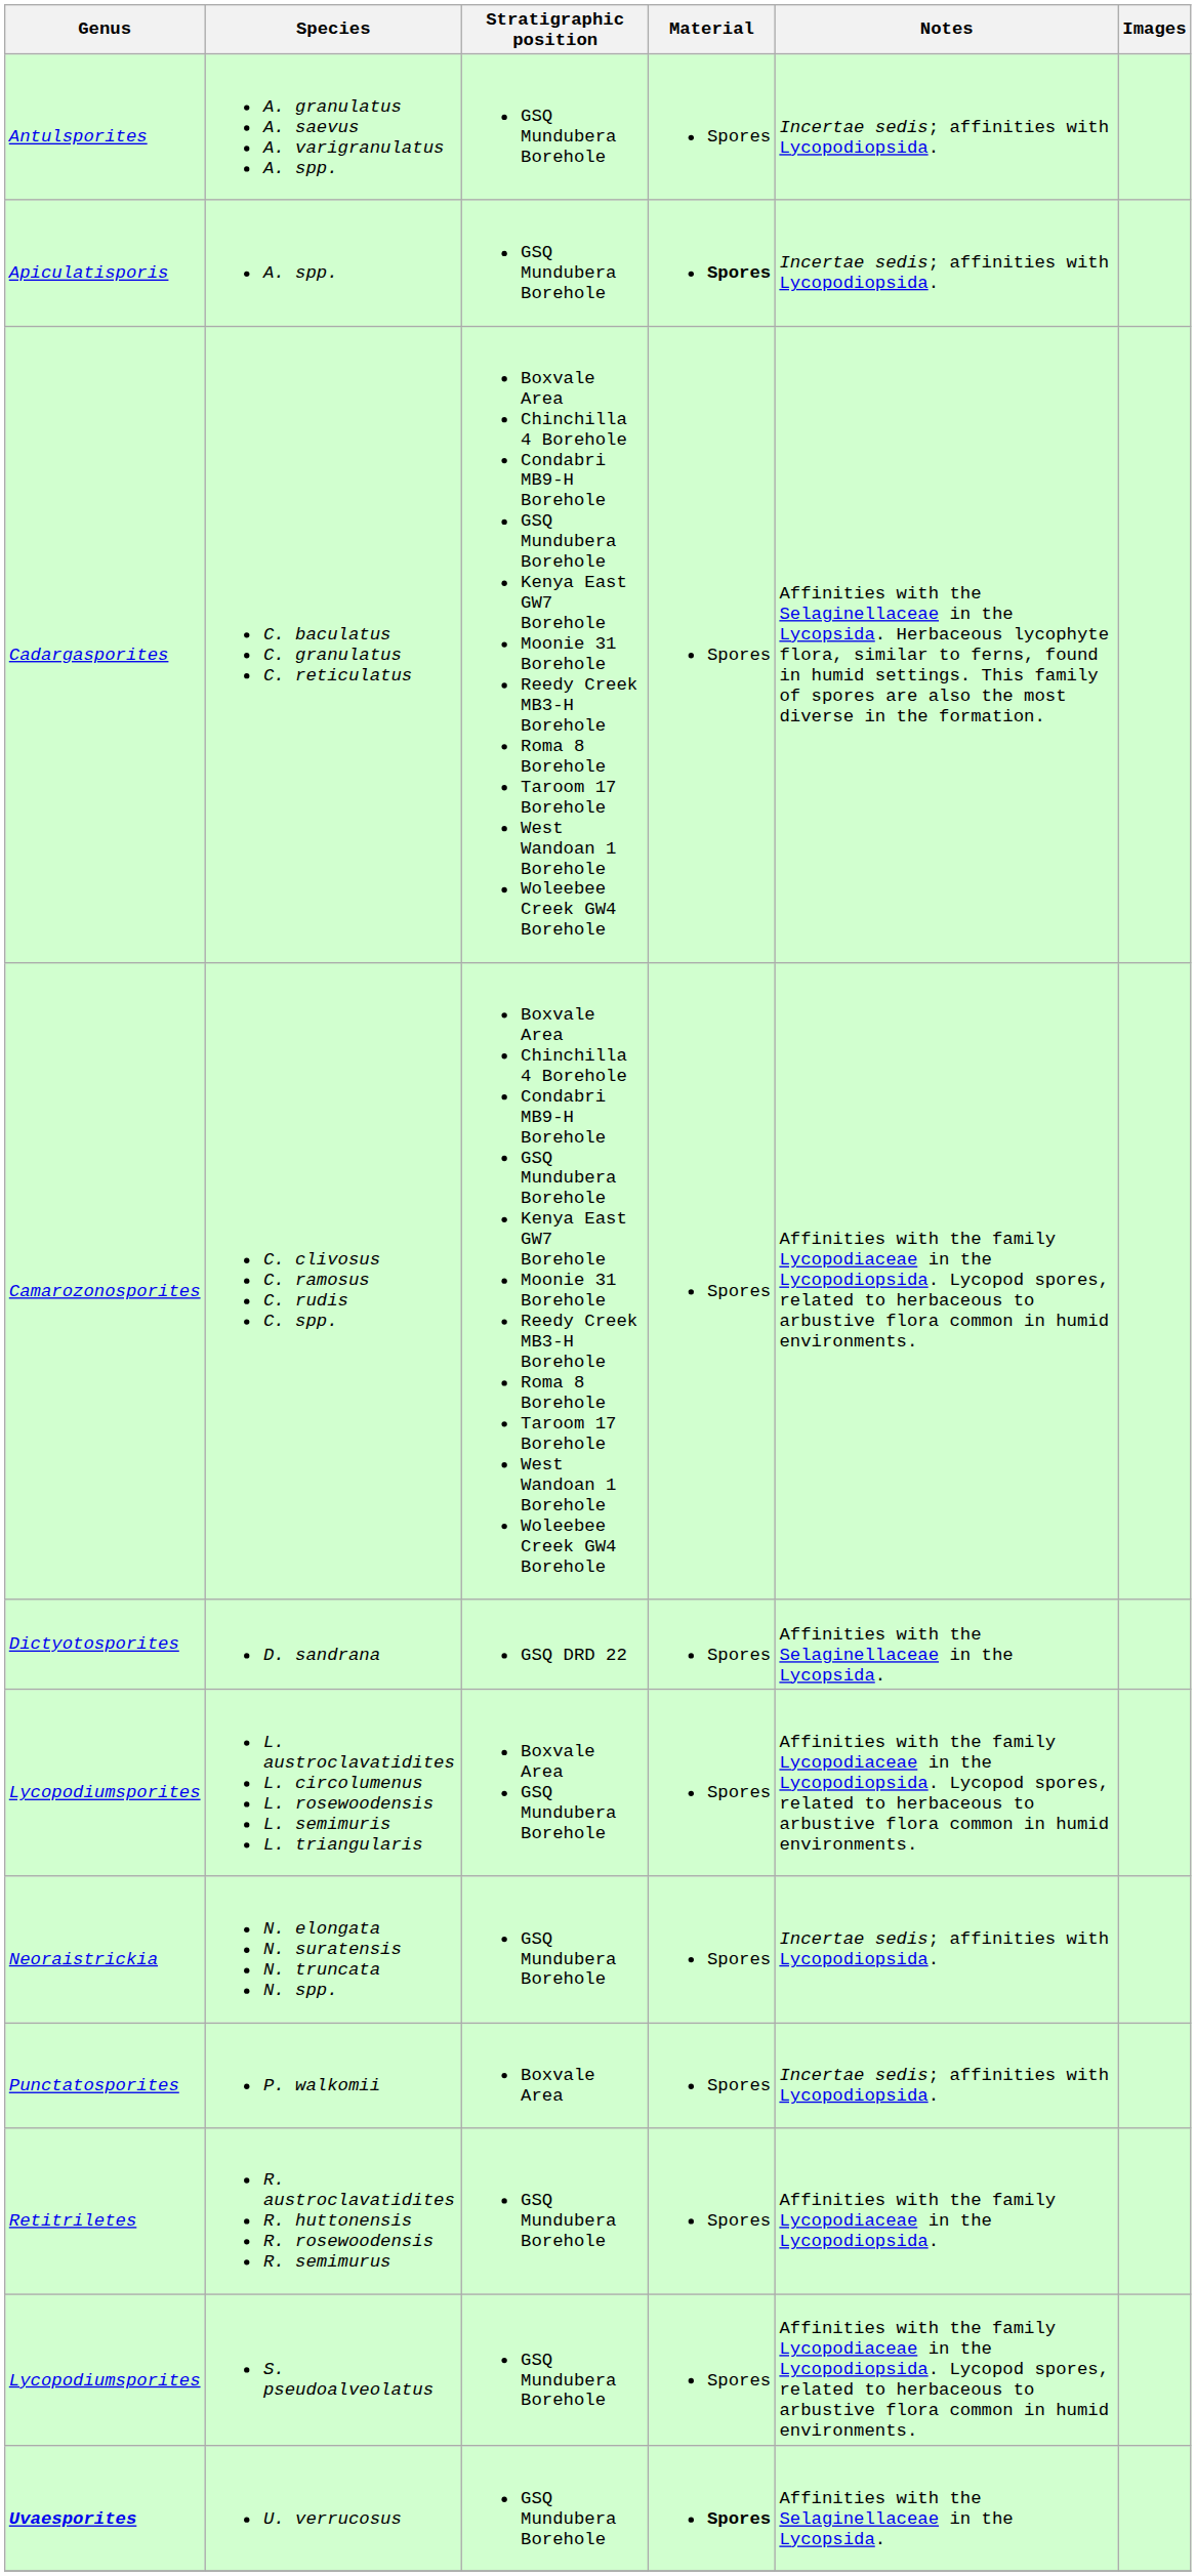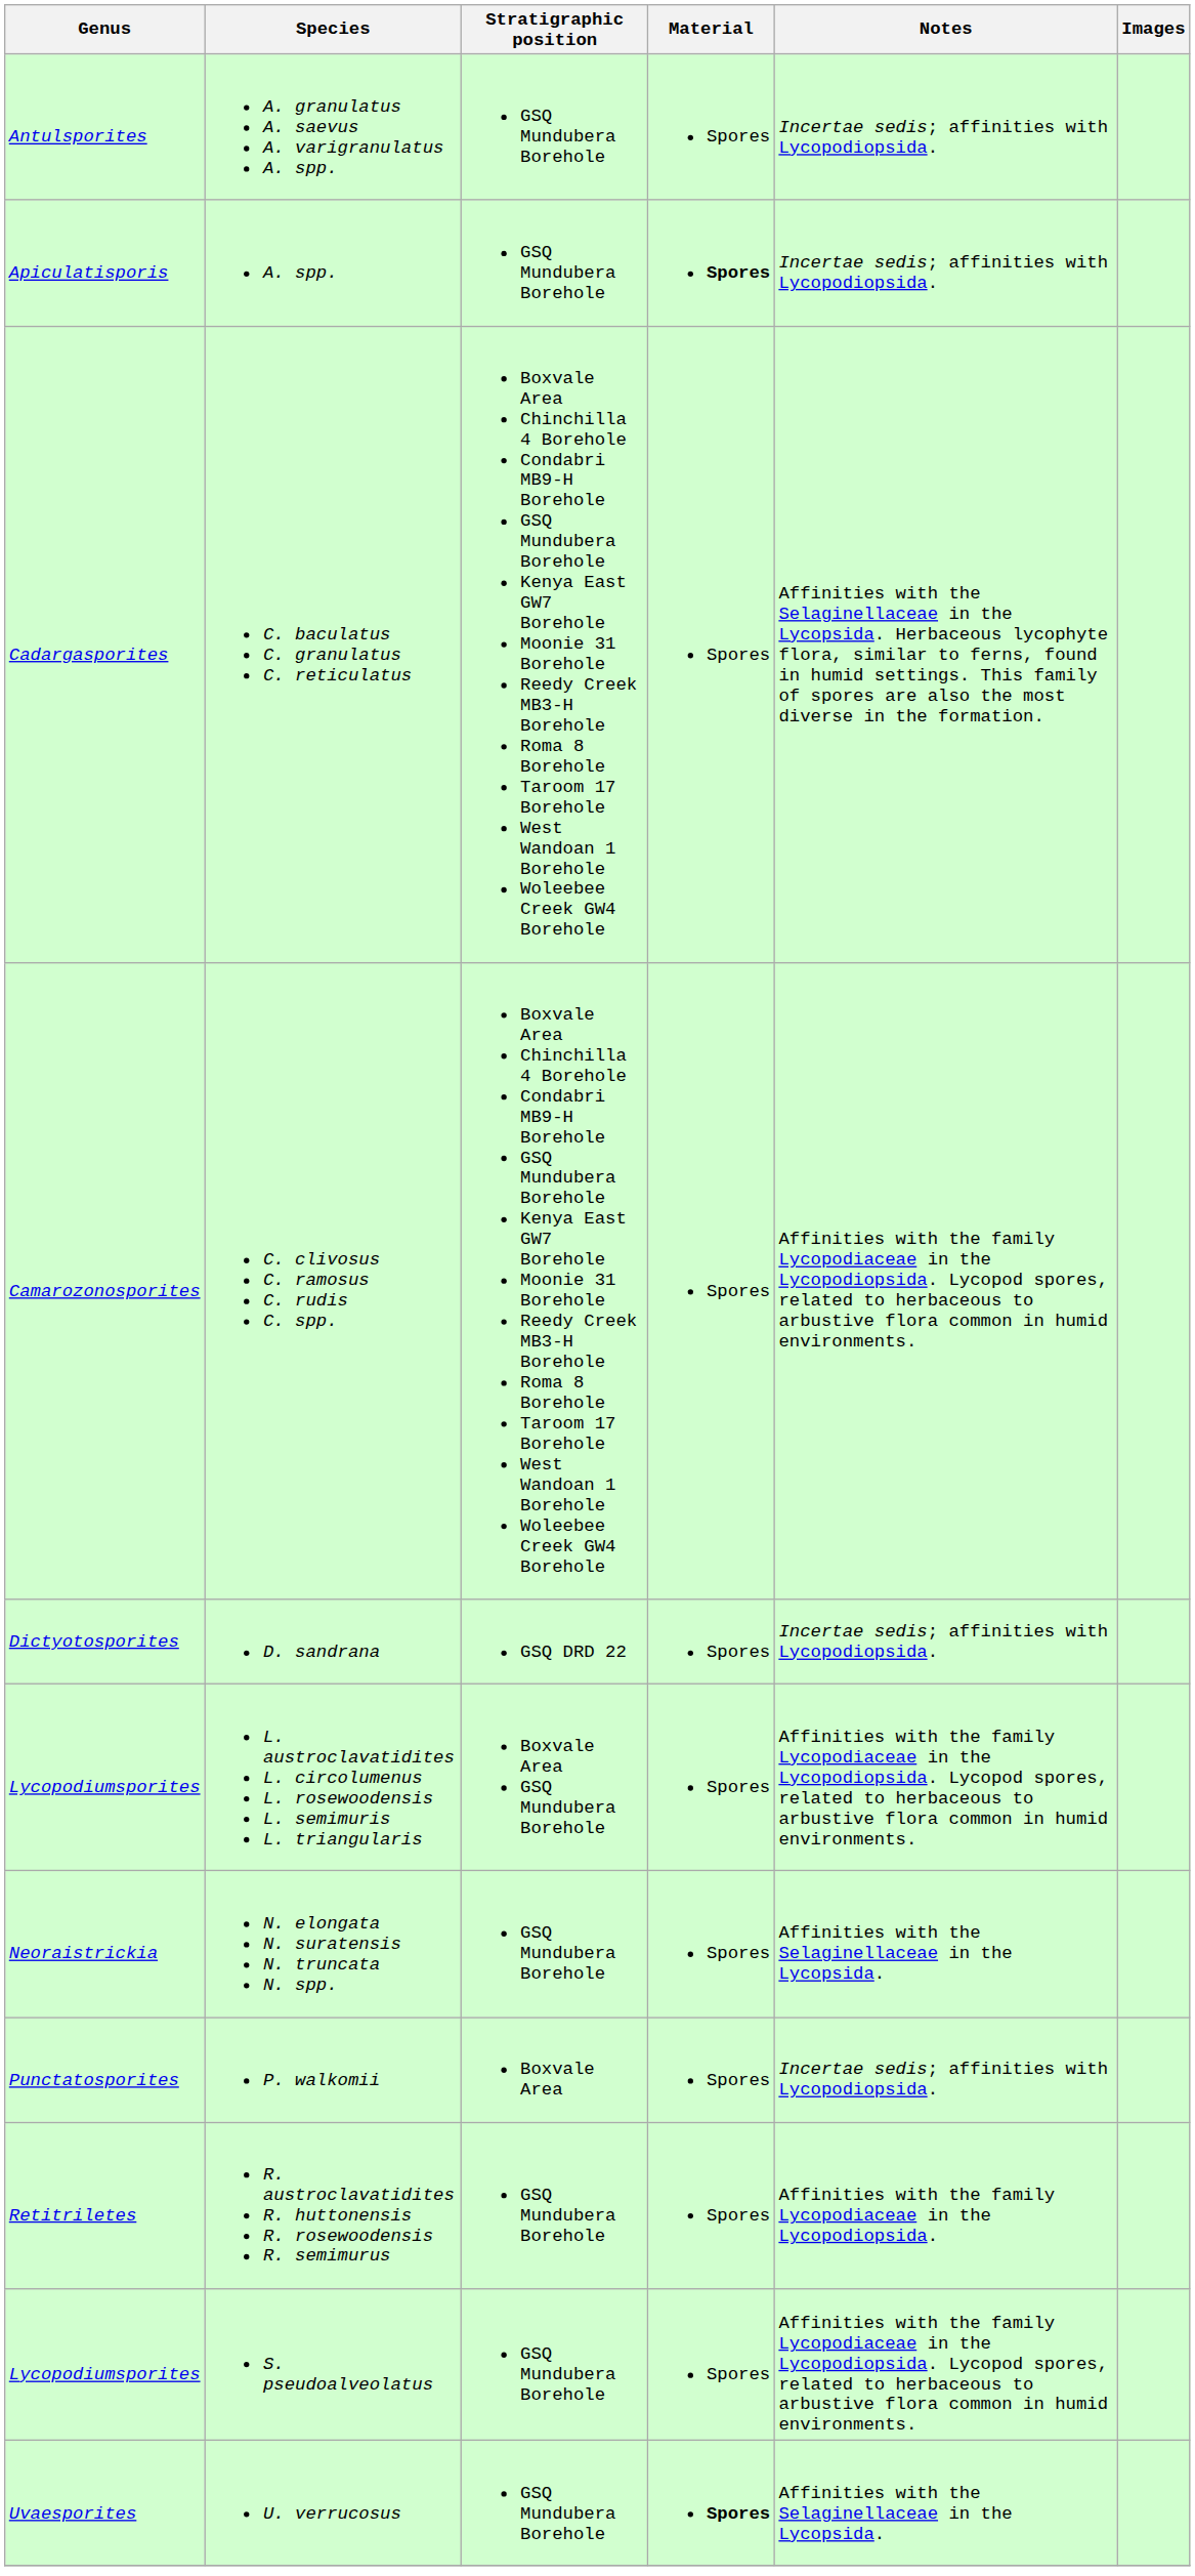D. sandrana | Notes: Affinities with the Selaginellaceae in the Lycopsida. -> Incertae sedis; affinities with Lycopodiopsida.
N. elongata N. suratensis N. truncata N. spp. | Notes: Incertae sedis; affinities with Lycopodiopsida. -> Affinities with the Selaginellaceae in the Lycopsida.
U. verrucosus | Genus: bold -> normal
